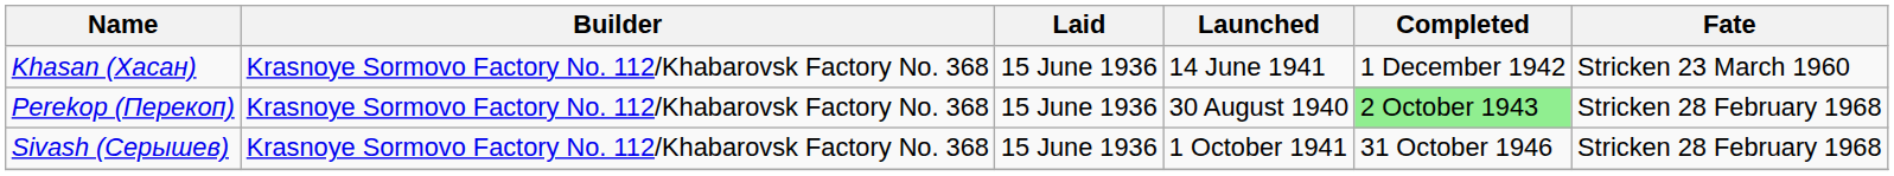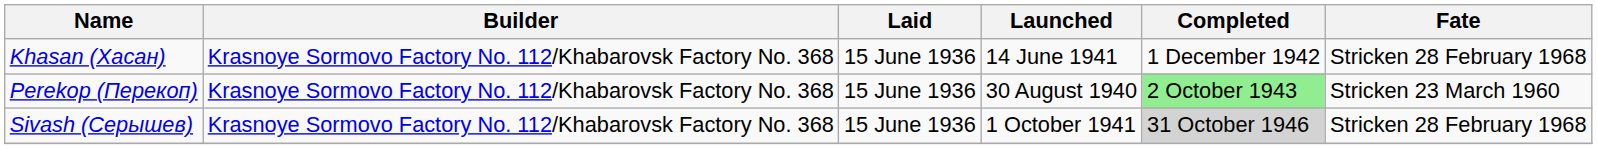Khasan (Хасан) | Fate: Stricken 23 March 1960 -> Stricken 28 February 1968
Perekop (Перекоп) | Fate: Stricken 28 February 1968 -> Stricken 23 March 1960
Sivash (Серышев) | Completed: no background -> lightgrey background
